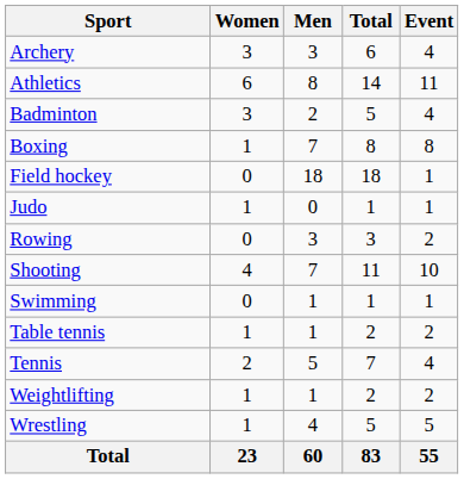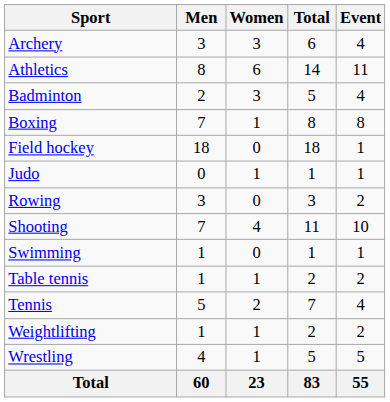columns swapped: Men <-> Women
